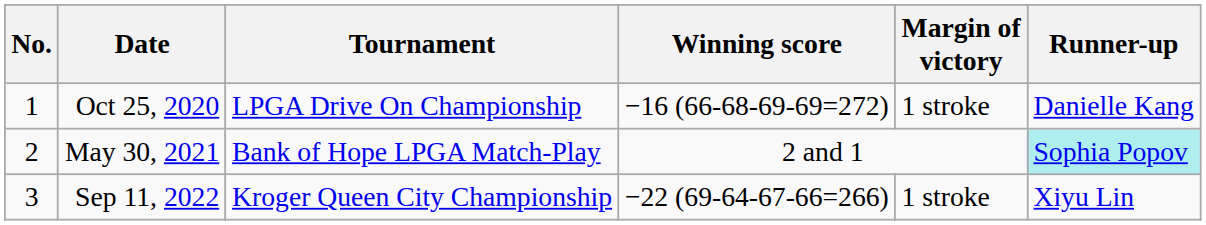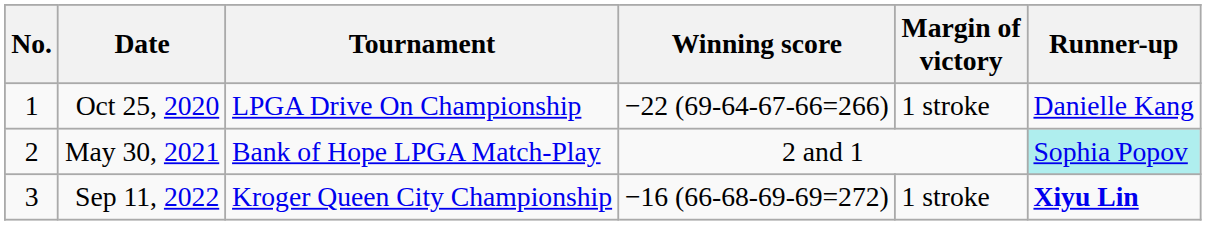Oct 25, 2020 | Winning score: −16 (66-68-69-69=272) -> −22 (69-64-67-66=266)
Sep 11, 2022 | Winning score: −22 (69-64-67-66=266) -> −16 (66-68-69-69=272)
Sep 11, 2022 | Runner-up: normal -> bold
